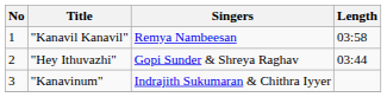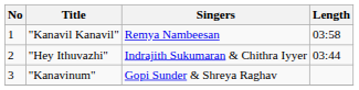"Hey Ithuvazhi" | Singers: Gopi Sunder & Shreya Raghav -> Indrajith Sukumaran & Chithra Iyyer
"Kanavinum" | Singers: Indrajith Sukumaran & Chithra Iyyer -> Gopi Sunder & Shreya Raghav
